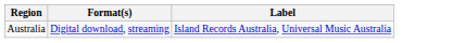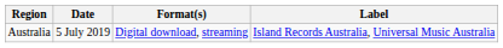+ column: Date | 5 July 2019
